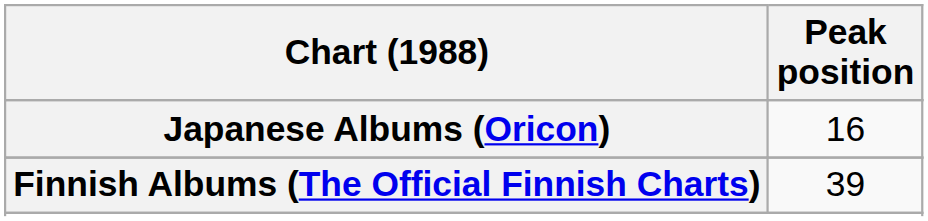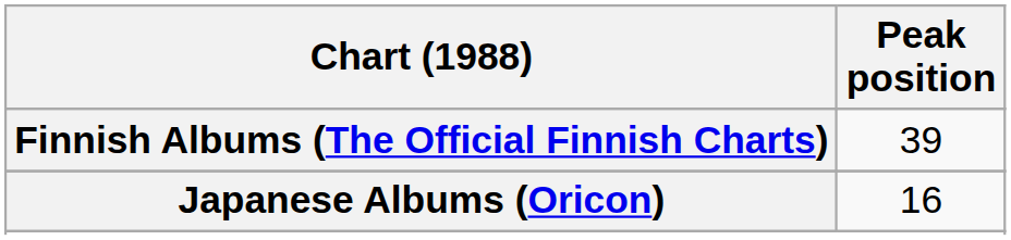rows swapped: Finnish Albums (The Official Finnish Charts) <-> Japanese Albums (Oricon)
